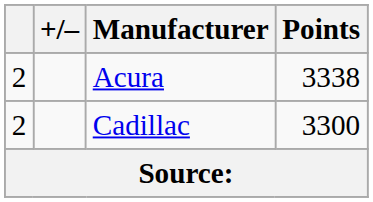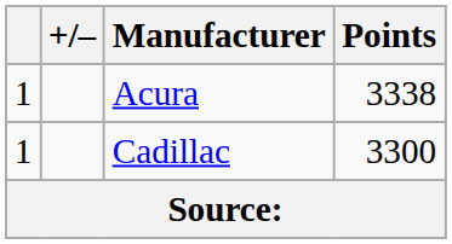Acura | column 1: 2 -> 1
Cadillac | column 1: 2 -> 1
